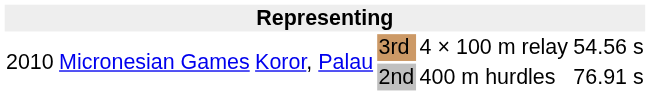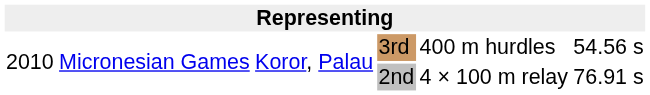3rd | column 5: 4 × 100 m relay -> 400 m hurdles
2nd | column 5: 400 m hurdles -> 4 × 100 m relay
